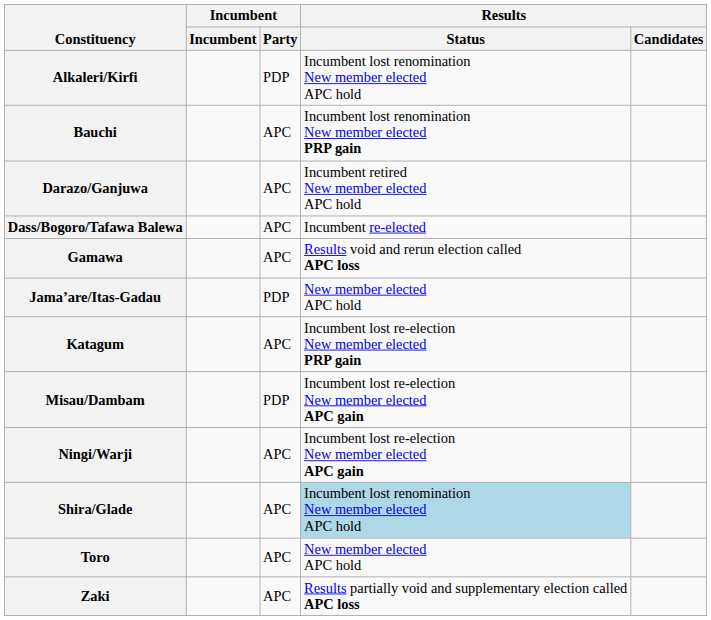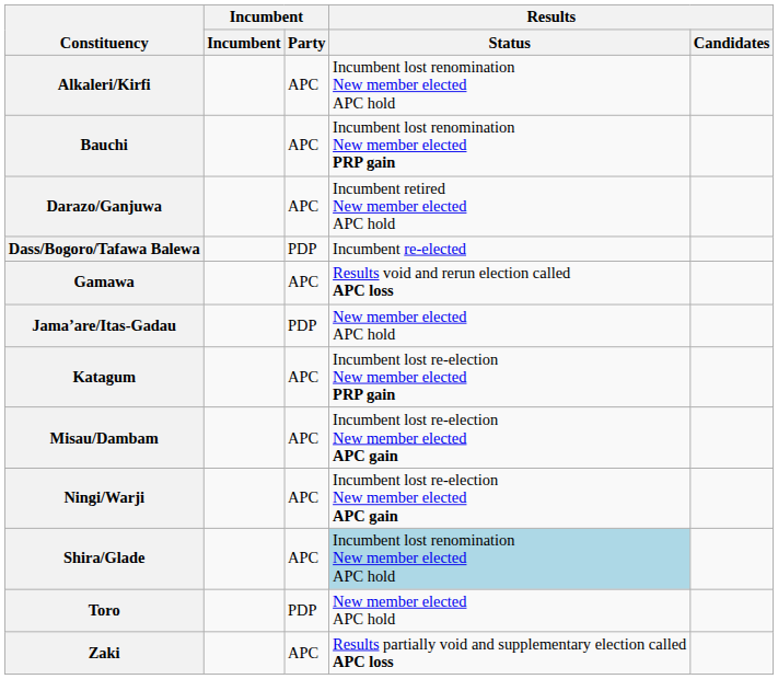Alkaleri/Kirfi | Incumbent / Party: PDP -> APC
Dass/Bogoro/Tafawa Balewa | Incumbent / Party: APC -> PDP
Misau/Dambam | Incumbent / Party: PDP -> APC
Toro | Incumbent / Party: APC -> PDP
